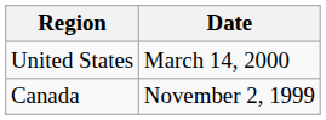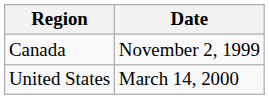rows swapped: Canada <-> United States
